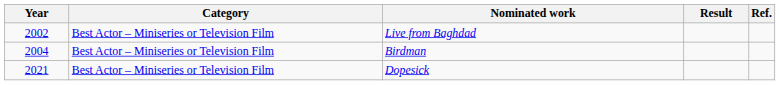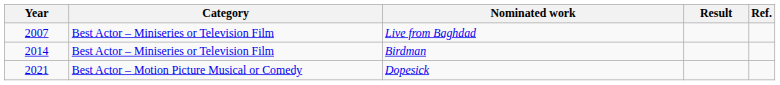Live from Baghdad | Year: 2002 -> 2007
Birdman | Year: 2004 -> 2014
Dopesick | Category: Best Actor – Miniseries or Television Film -> Best Actor – Motion Picture Musical or Comedy
